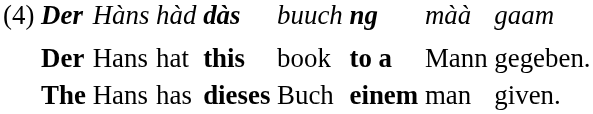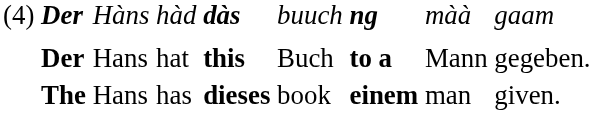Der / hat | column 6: book -> Buch
The | column 6: Buch -> book
